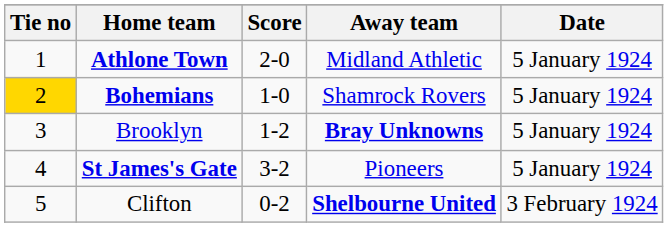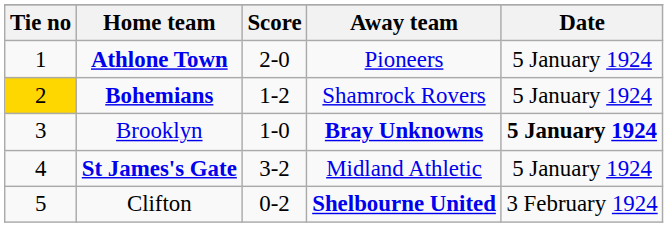Athlone Town | Away team: Midland Athletic -> Pioneers
Bohemians | Score: 1-0 -> 1-2
Brooklyn | Score: 1-2 -> 1-0
Brooklyn | Date: normal -> bold
St James's Gate | Away team: Pioneers -> Midland Athletic
